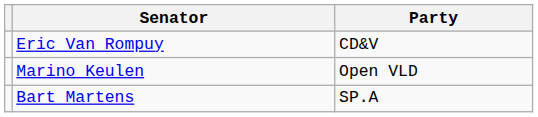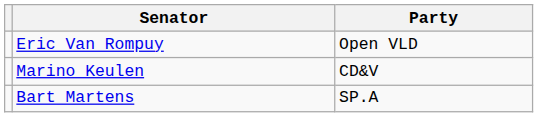Eric Van Rompuy | Party: CD&V -> Open VLD
Marino Keulen | Party: Open VLD -> CD&V
